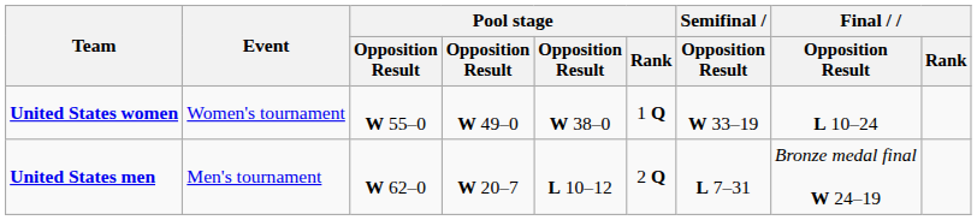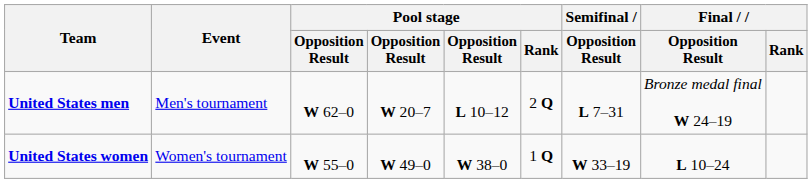rows swapped: United States men <-> United States women
